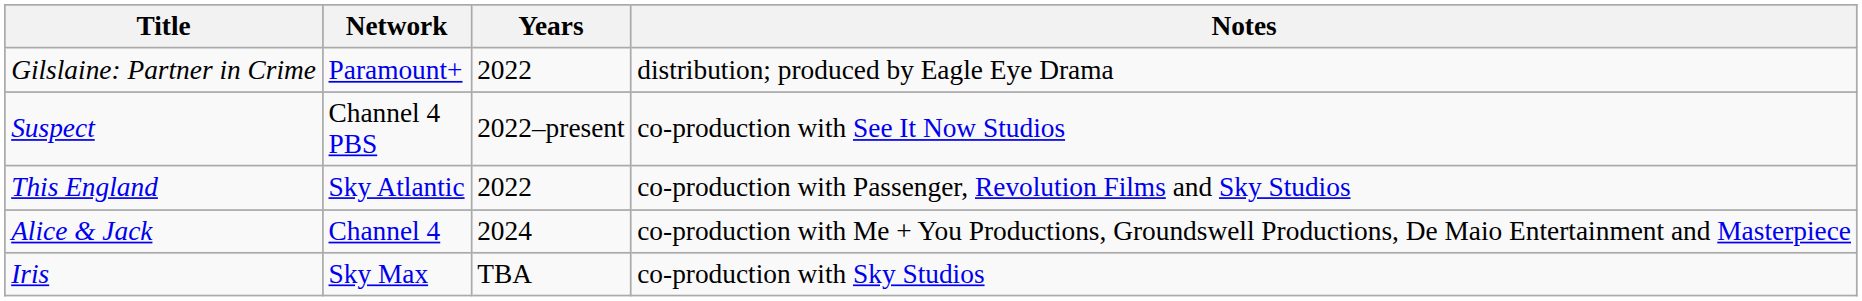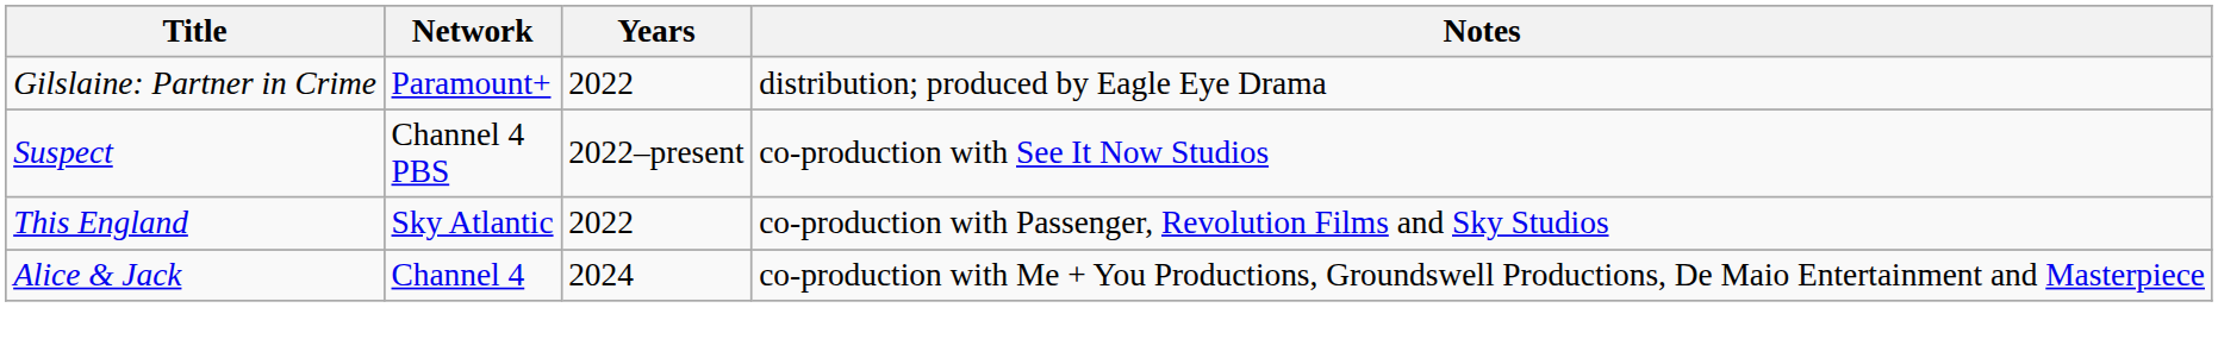- row: Iris | Sky Max | TBA | co-production with Sky Studios
